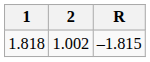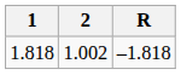1.818 | R: –1.815 -> –1.818
